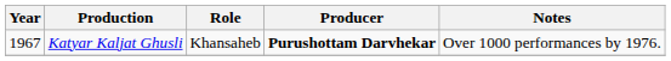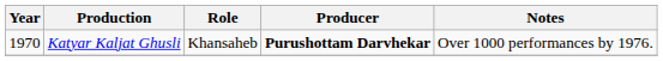Katyar Kaljat Ghusli | Year: 1967 -> 1970
